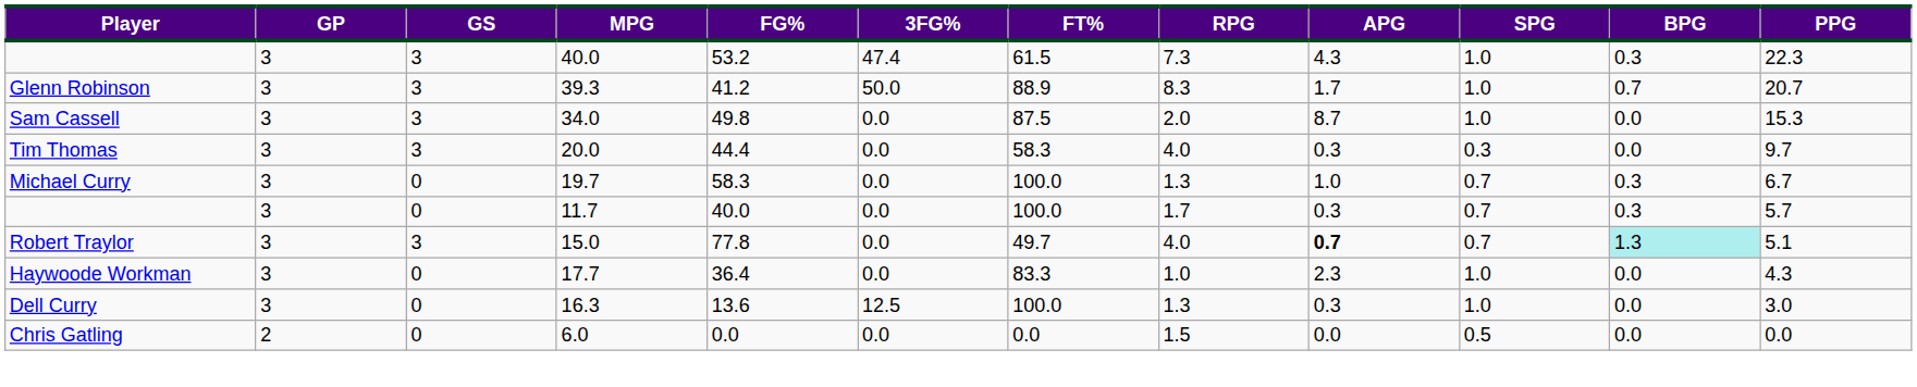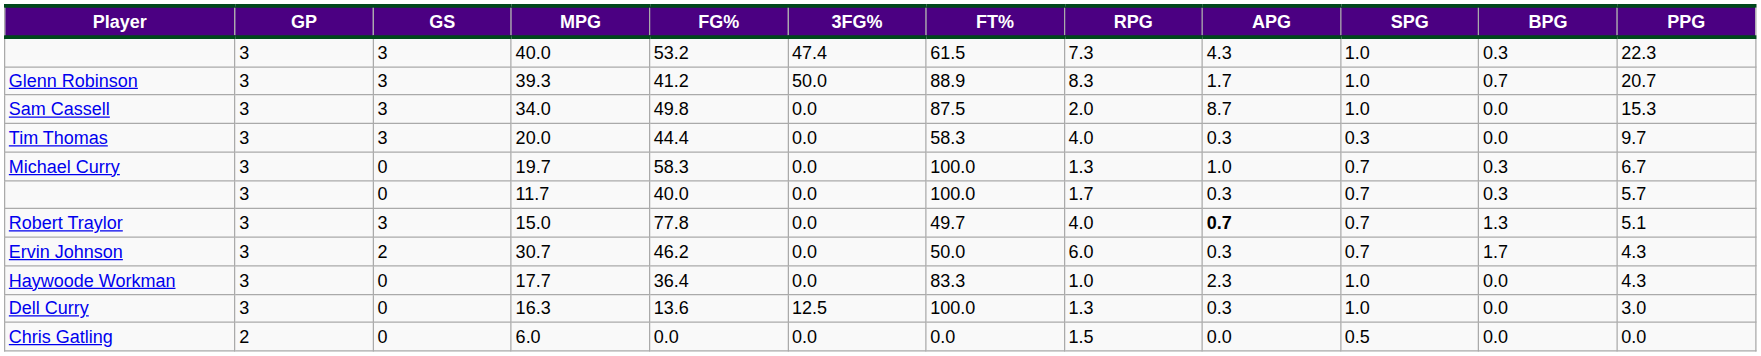Robert Traylor | BPG: paleturquoise background -> no background
+ row: Ervin Johnson | 3 | 2 | 30.7 | 46.2 | 0.0 | 50.0 | 6.0 | 0.3 | 0.7 | 1.7 | 4.3
